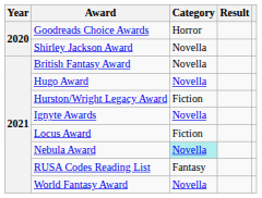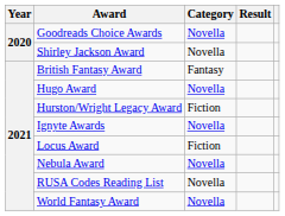Goodreads Choice Awards | Category: Horror -> Novella
British Fantasy Award | Category: Novella -> Fantasy
Nebula Award | Category: paleturquoise background -> no background
RUSA Codes Reading List | Category: Fantasy -> Novella
